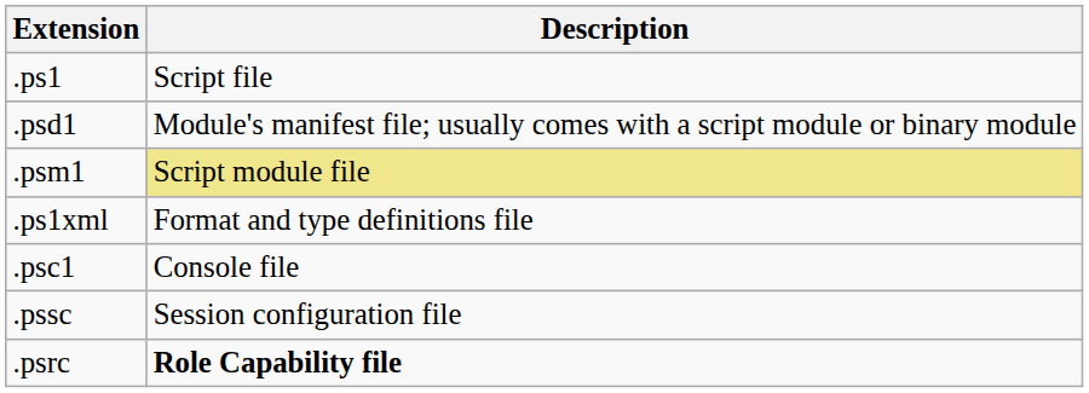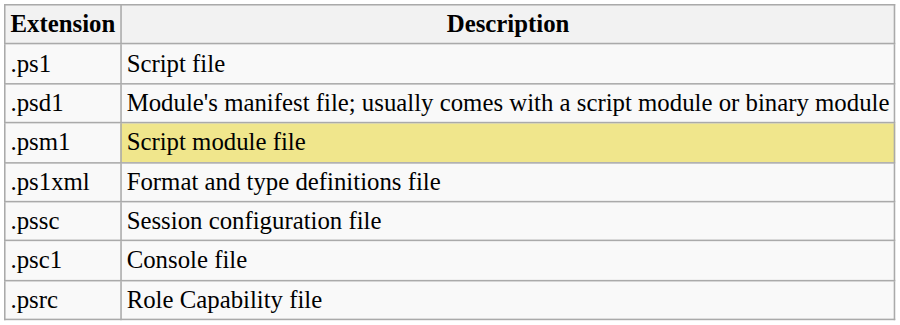rows swapped: .psc1 <-> .pssc
.psrc | Description: bold -> normal
